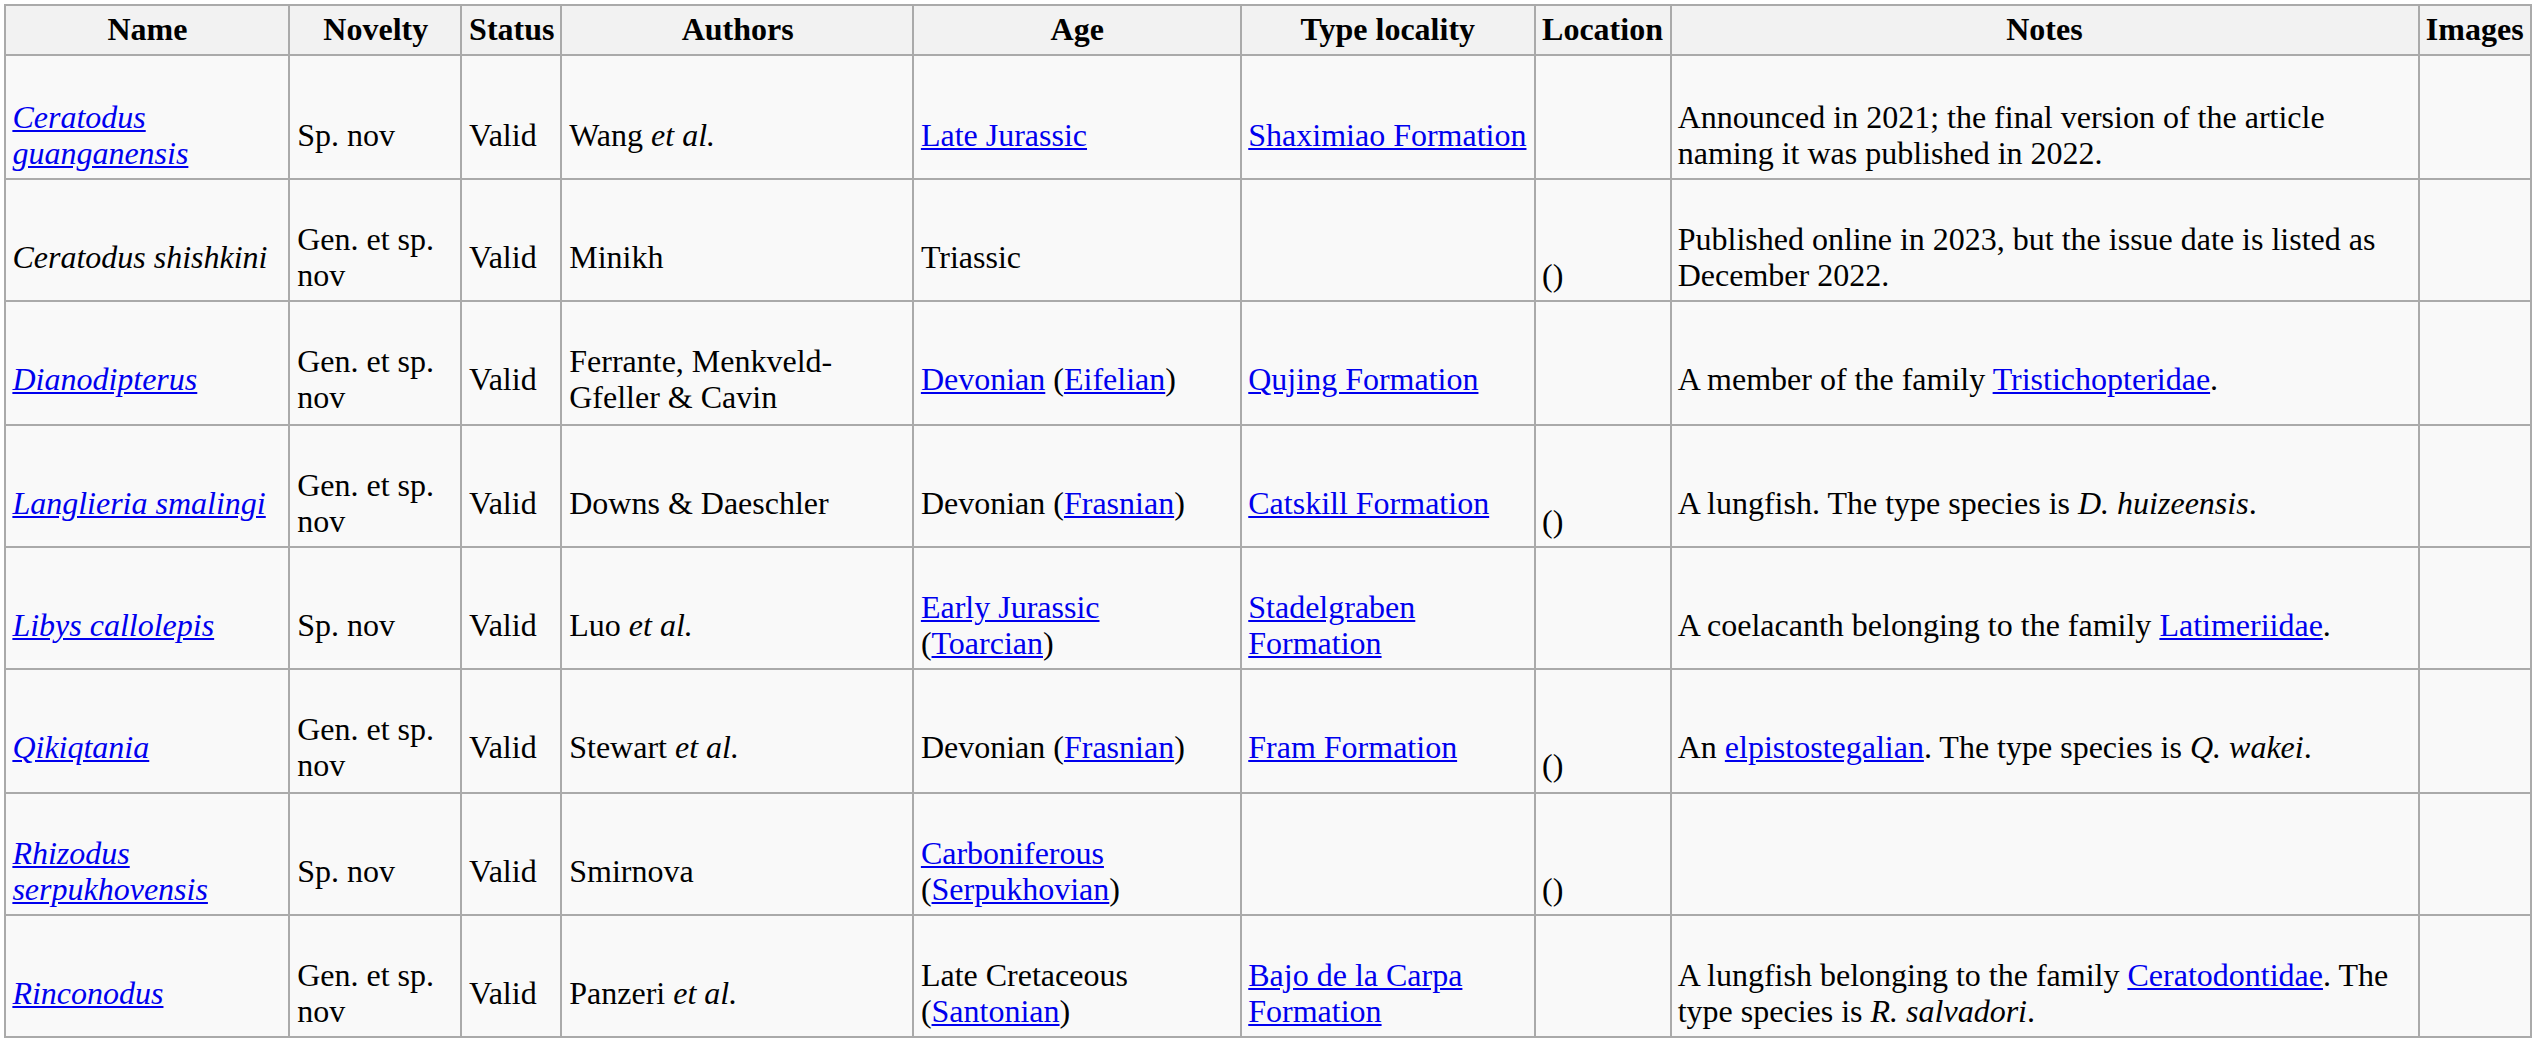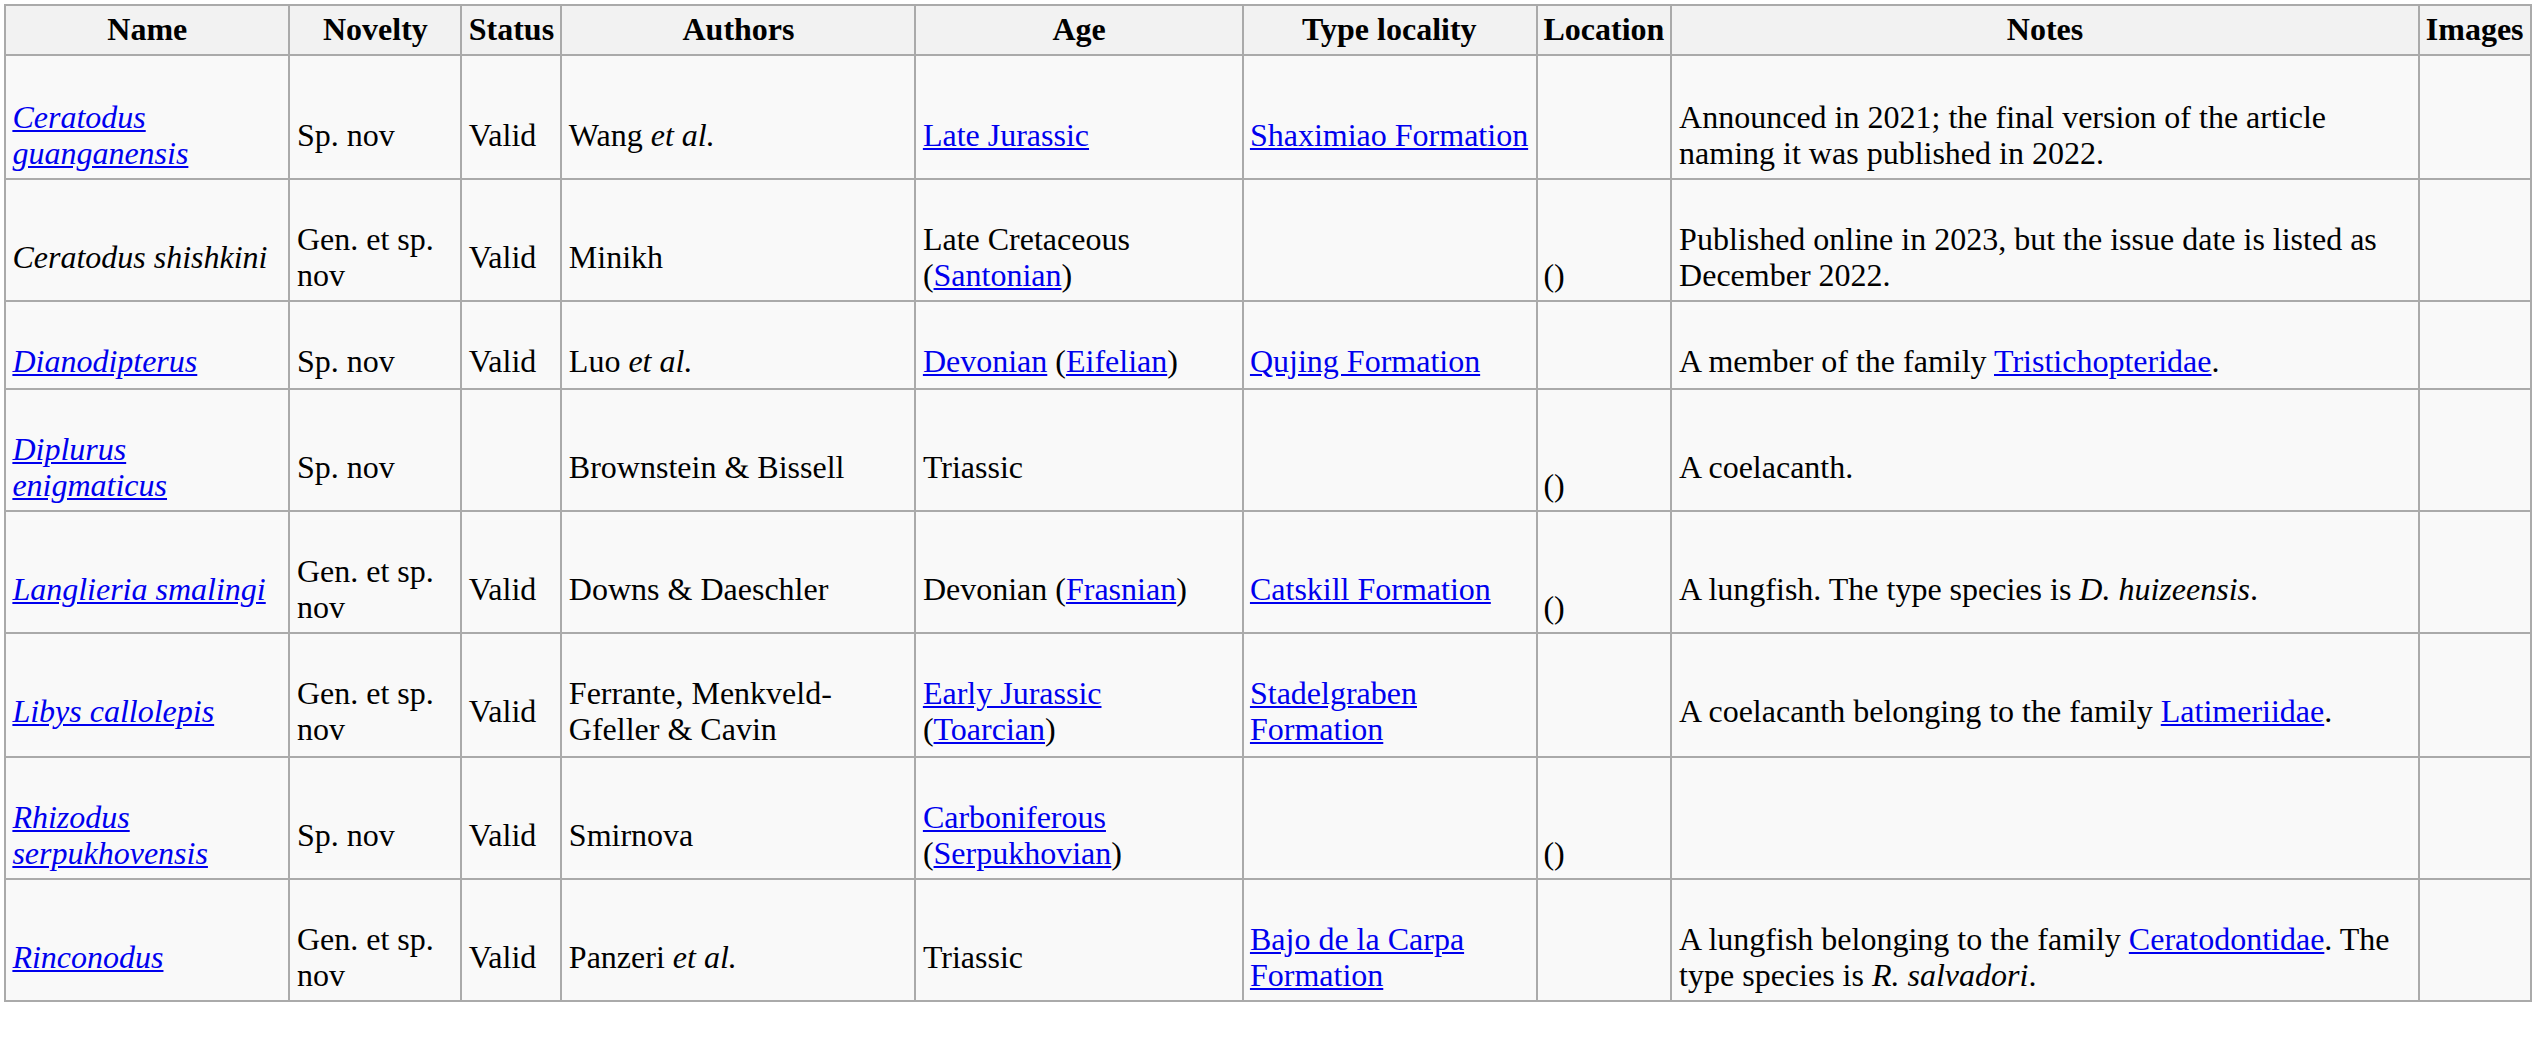Ceratodus shishkini | Age: Triassic -> Late Cretaceous (Santonian)
Dianodipterus | Novelty: Gen. et sp. nov -> Sp. nov
Dianodipterus | Authors: Ferrante, Menkveld-Gfeller & Cavin -> Luo et al.
+ row: Diplurus enigmaticus | Sp. nov | Brownstein & Bissell | Triassic | () | A coelacanth.
Libys callolepis | Novelty: Sp. nov -> Gen. et sp. nov
Libys callolepis | Authors: Luo et al. -> Ferrante, Menkveld-Gfeller & Cavin
- row: Qikiqtania | Gen. et sp. nov | Valid | Stewart et al. | Devonian (Frasnian) | Fram Formation | () | An elpistostegalian. The type species is Q. wakei.
Rinconodus | Age: Late Cretaceous (Santonian) -> Triassic
